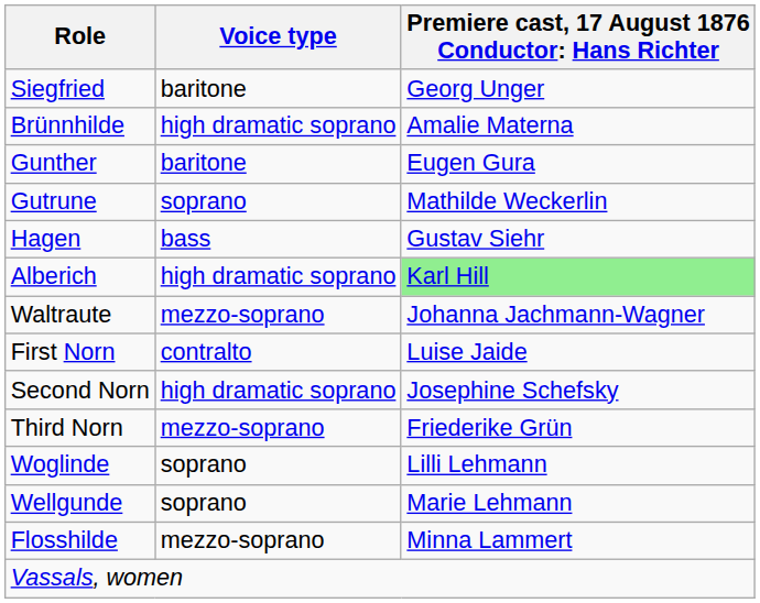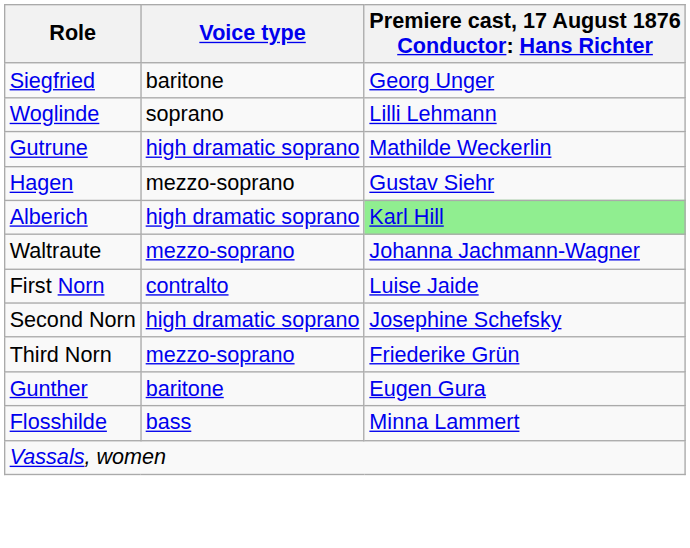- row: Brünnhilde | high dramatic soprano | Amalie Materna
rows swapped: Gunther <-> Woglinde
Gutrune | Voice type: soprano -> high dramatic soprano
Hagen | Voice type: bass -> mezzo-soprano
- row: Wellgunde | soprano | Marie Lehmann
Flosshilde | Voice type: mezzo-soprano -> bass
